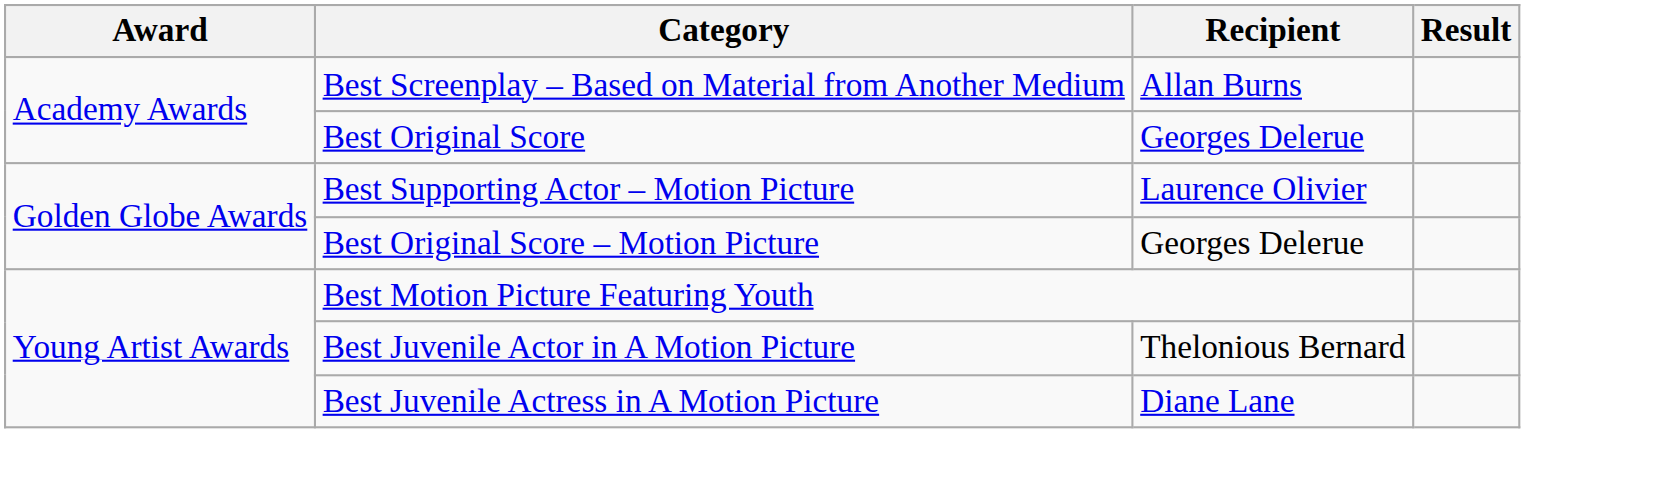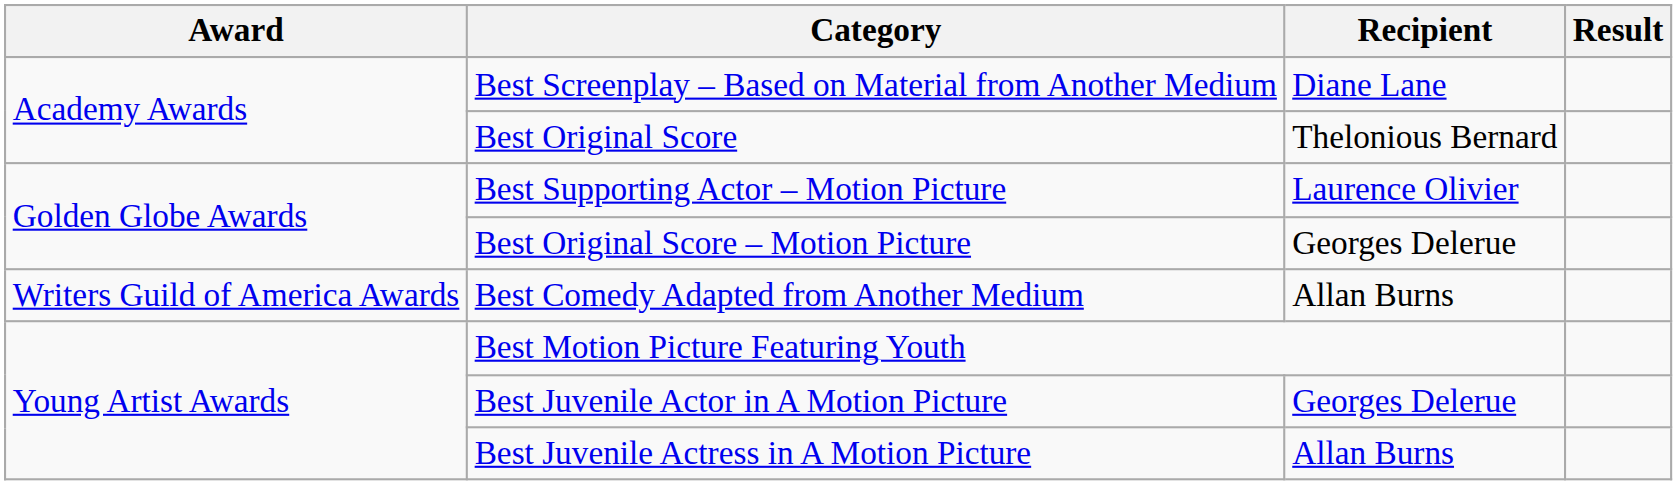Best Screenplay – Based on Material from Another Medium | Recipient: Allan Burns -> Diane Lane
Best Original Score | Recipient: Georges Delerue -> Thelonious Bernard
+ row: Writers Guild of America Awards | Best Comedy Adapted from Another Medium | Allan Burns
Best Juvenile Actor in A Motion Picture | Recipient: Thelonious Bernard -> Georges Delerue
Best Juvenile Actress in A Motion Picture | Recipient: Diane Lane -> Allan Burns
